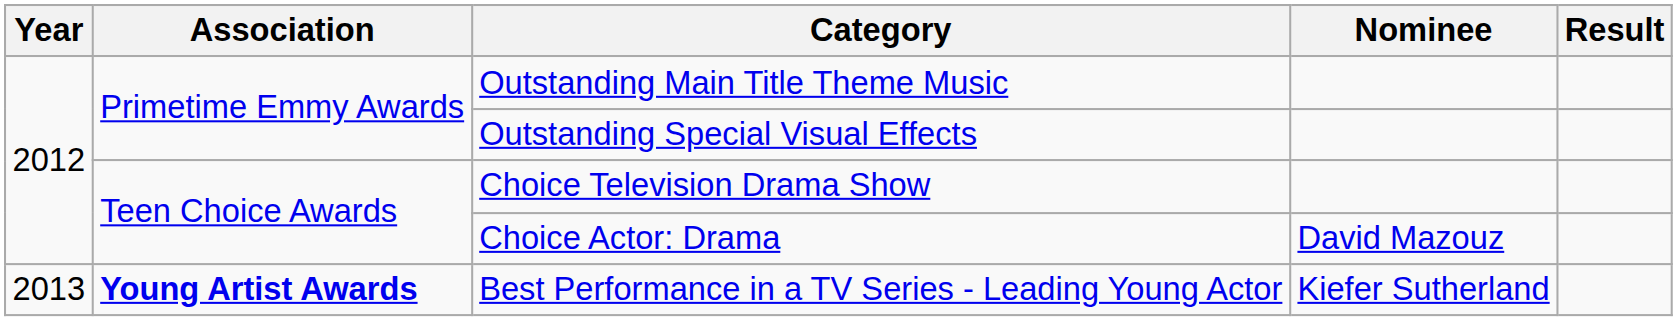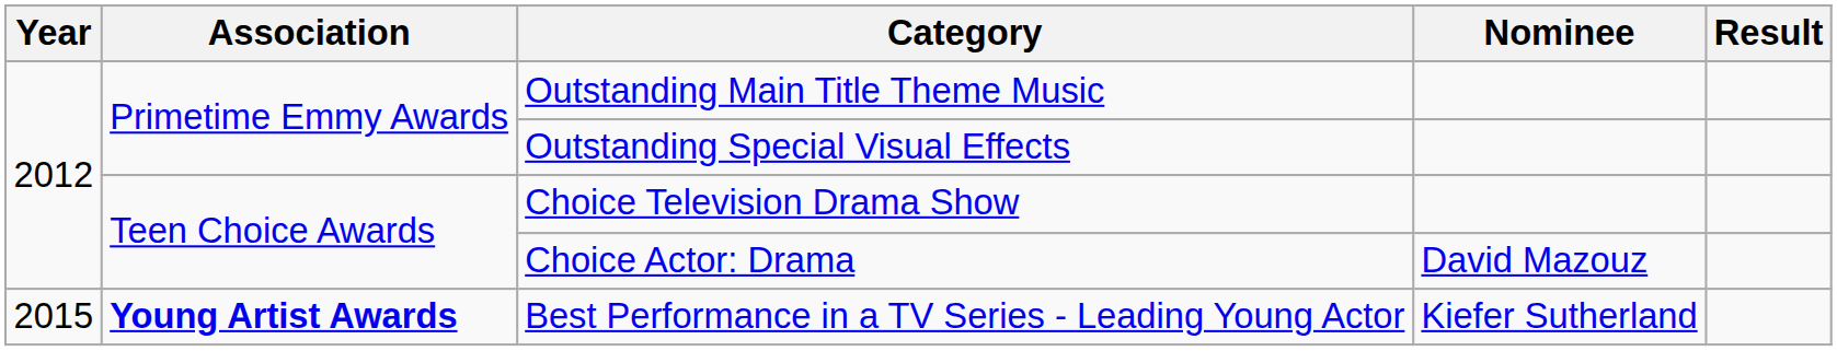Best Performance in a TV Series - Leading Young Actor | Year: 2013 -> 2015
